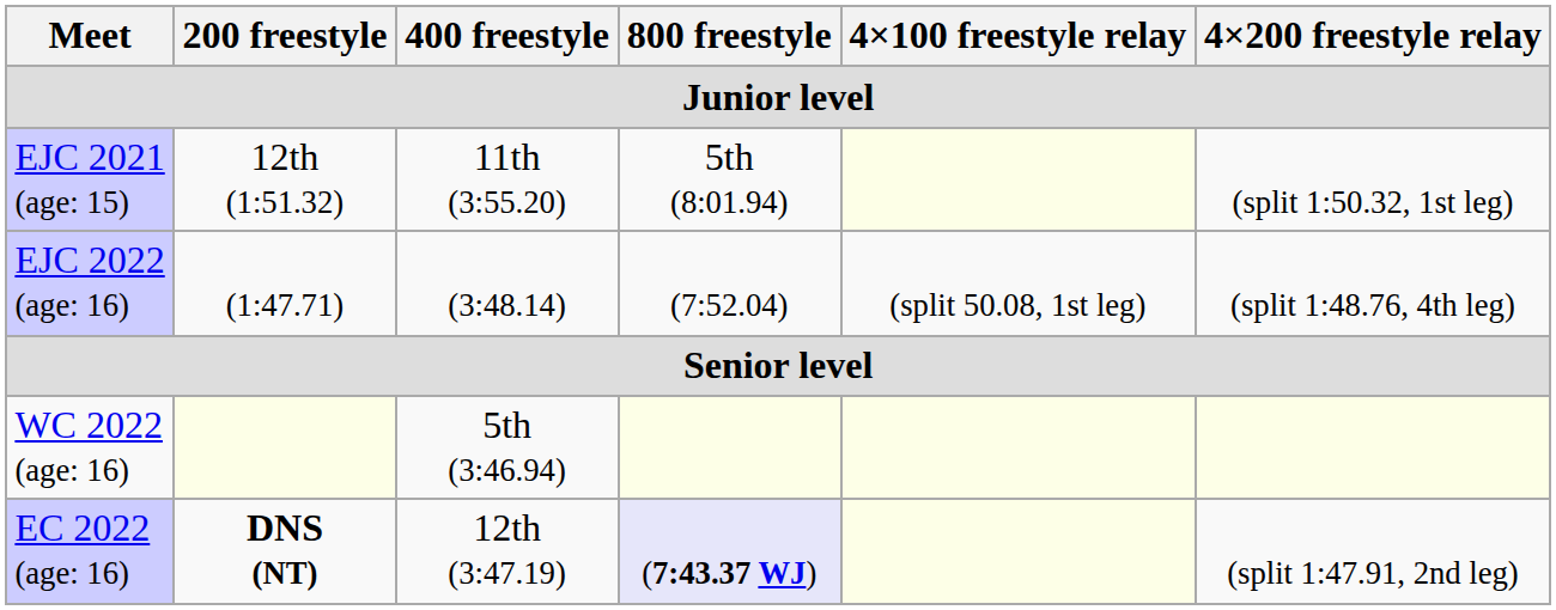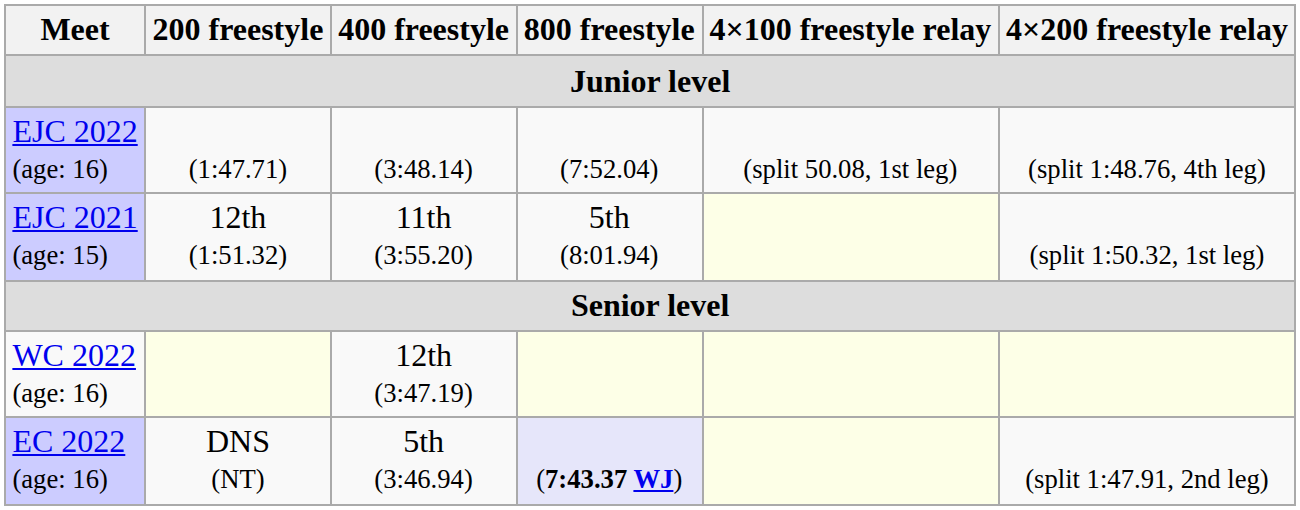rows swapped: EJC 2021 (age: 15) <-> EJC 2022 (age: 16)
WC 2022 (age: 16) | 400 freestyle: 5th (3:46.94) -> 12th (3:47.19)
EC 2022 (age: 16) | 200 freestyle: bold -> normal
EC 2022 (age: 16) | 400 freestyle: 12th (3:47.19) -> 5th (3:46.94)
